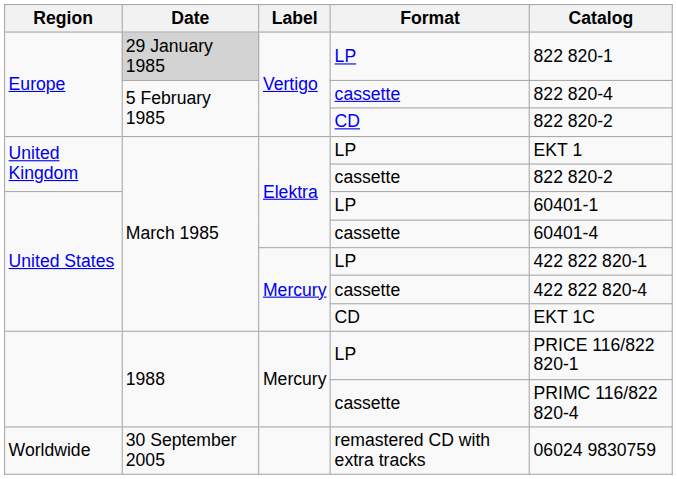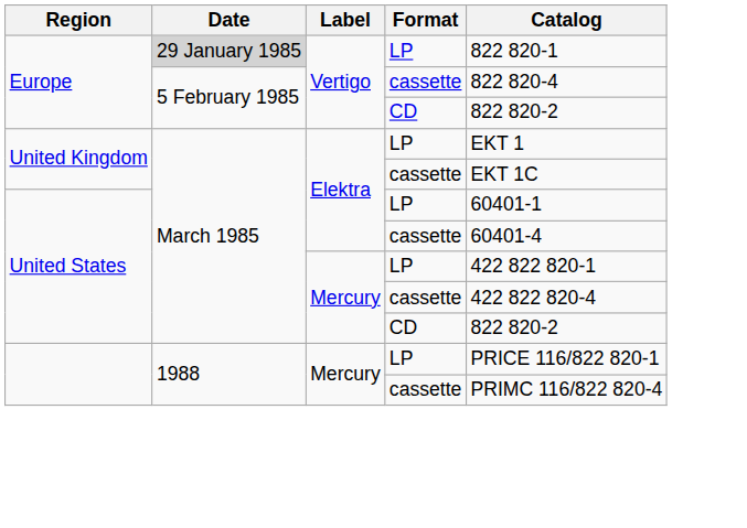United Kingdom / cassette | Catalog: 822 820-2 -> EKT 1C
United States / CD | Catalog: EKT 1C -> 822 820-2
- row: Worldwide | 30 September 2005 | remastered CD with extra tracks | 06024 9830759
